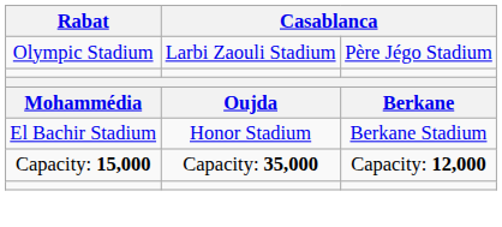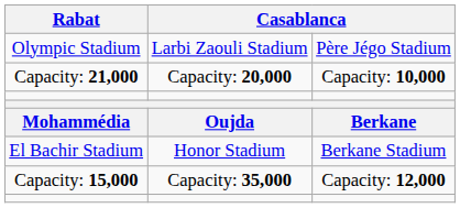+ row: Capacity: 21,000 | Capacity: 20,000 | Capacity: 10,000
